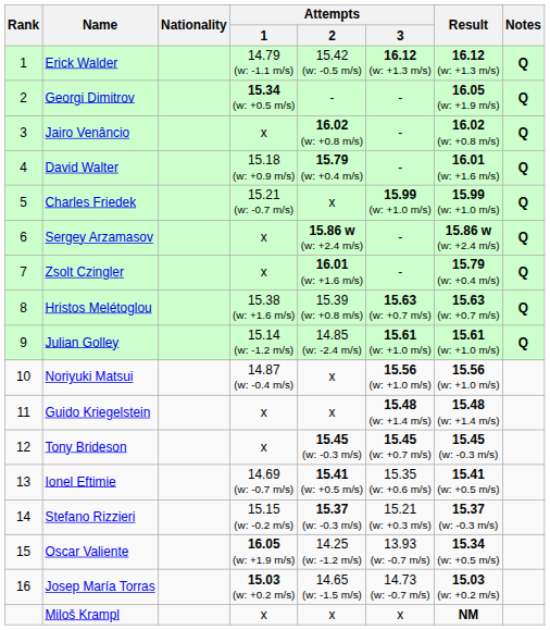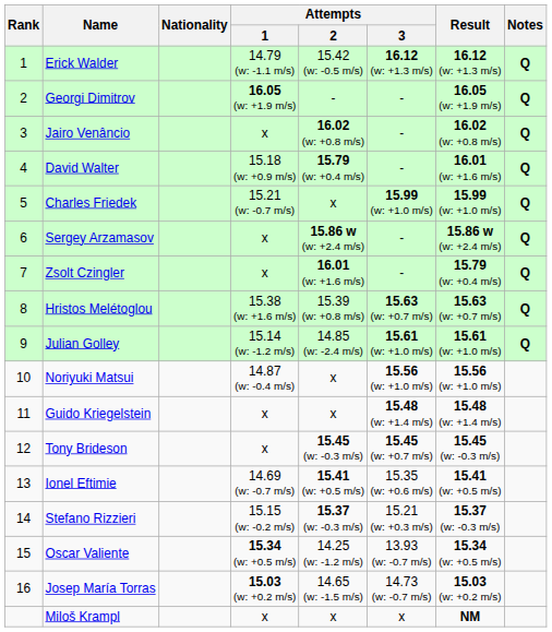Georgi Dimitrov | Attempts / 1: 15.34 (w: +0.5 m/s) -> 16.05 (w: +1.9 m/s)
Oscar Valiente | Attempts / 1: 16.05 (w: +1.9 m/s) -> 15.34 (w: +0.5 m/s)
